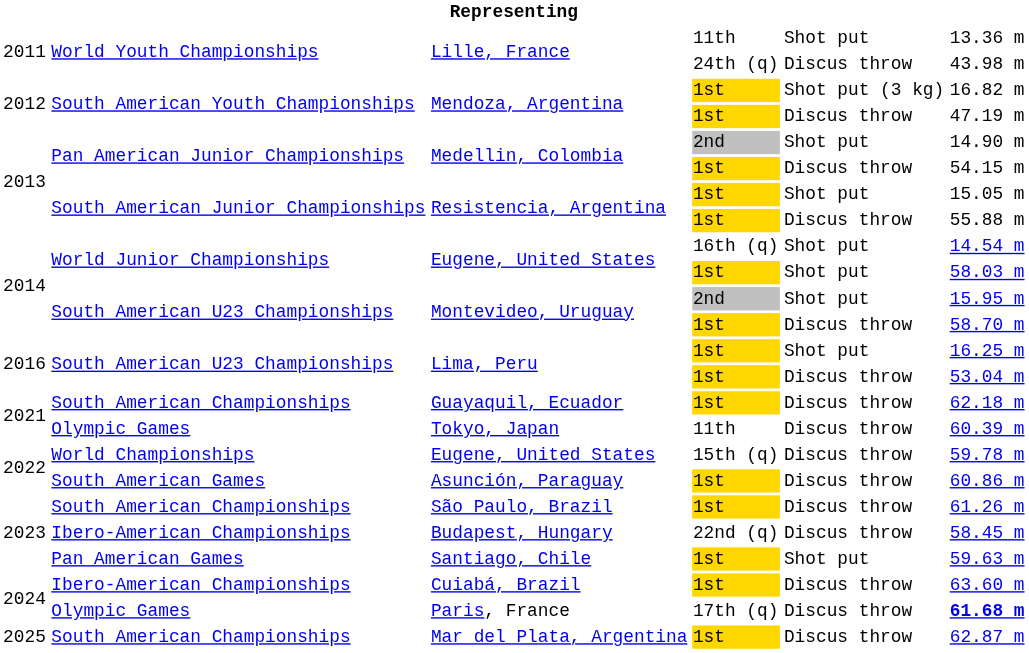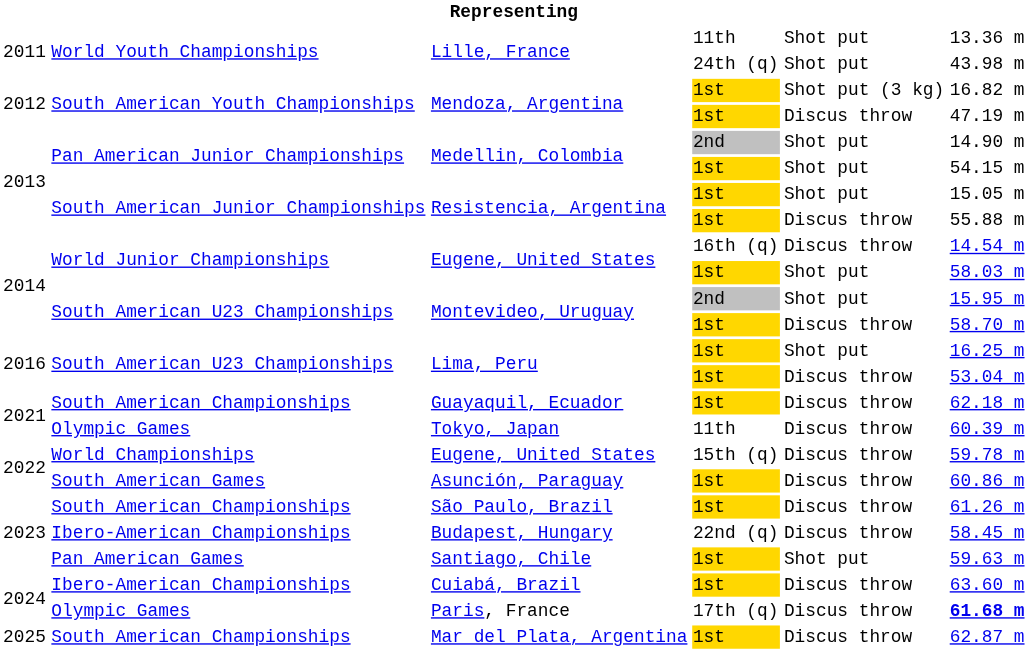Lille, France / 24th (q) | column 5: Discus throw -> Shot put
Medellin, Colombia / 1st | column 5: Discus throw -> Shot put
Eugene, United States / 16th (q) | column 5: Shot put -> Discus throw
